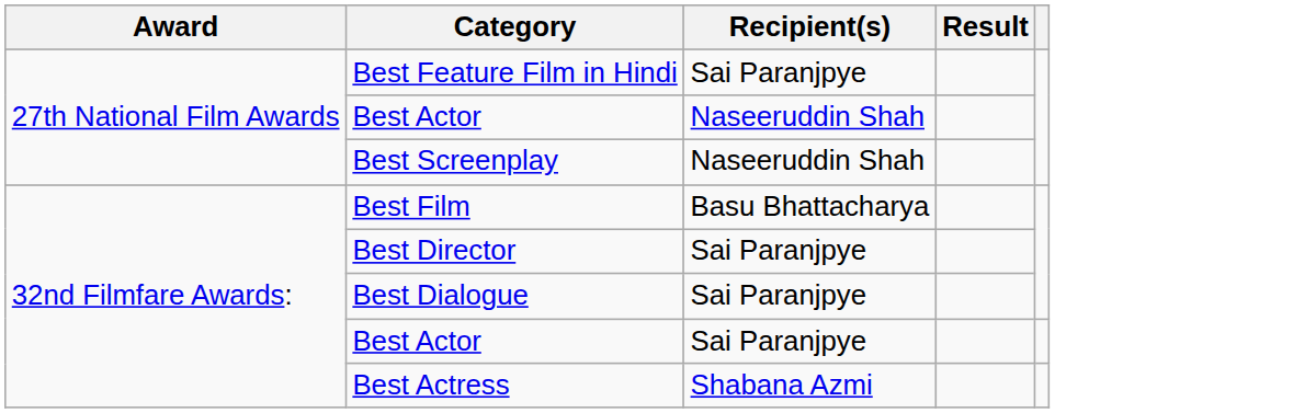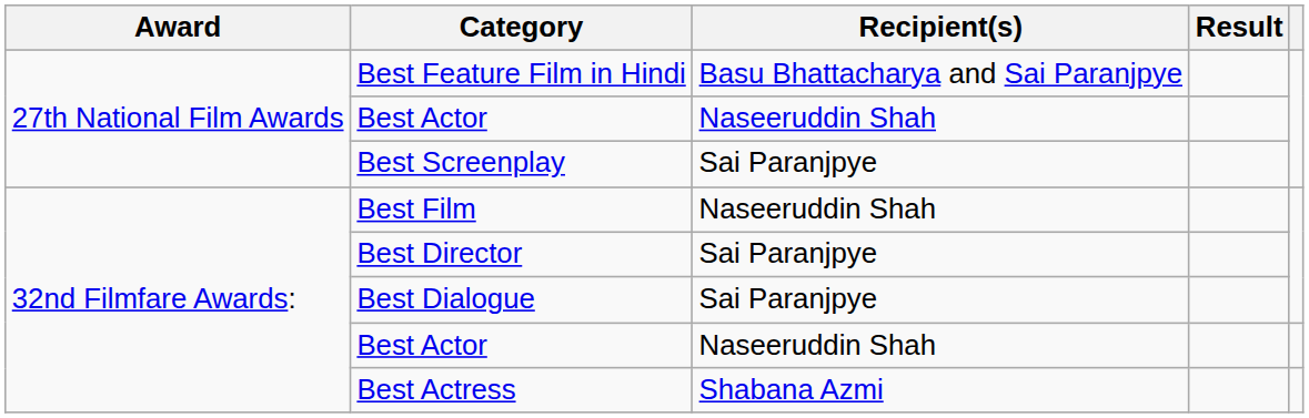Best Feature Film in Hindi | Recipient(s): Sai Paranjpye -> Basu Bhattacharya and Sai Paranjpye
Best Screenplay | Recipient(s): Naseeruddin Shah -> Sai Paranjpye
Best Film | Recipient(s): Basu Bhattacharya -> Naseeruddin Shah
32nd Filmfare Awards: / Best Actor | Recipient(s): Sai Paranjpye -> Naseeruddin Shah
